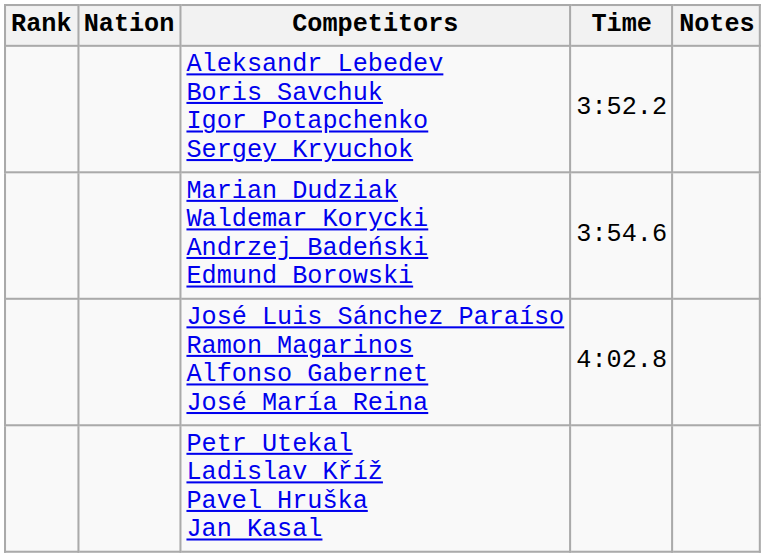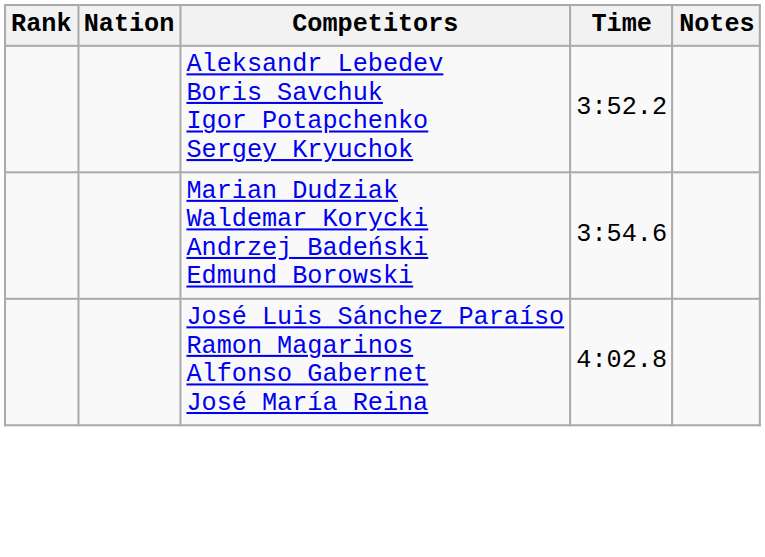- row: Petr Utekal Ladislav Kříž Pavel Hruška Jan Kasal
